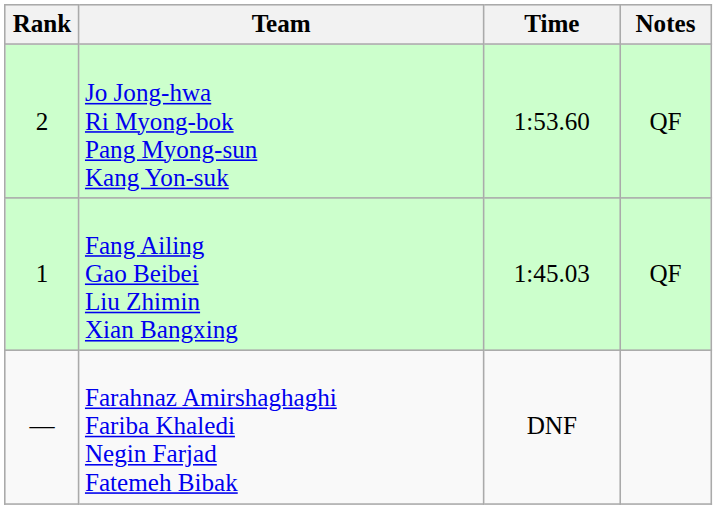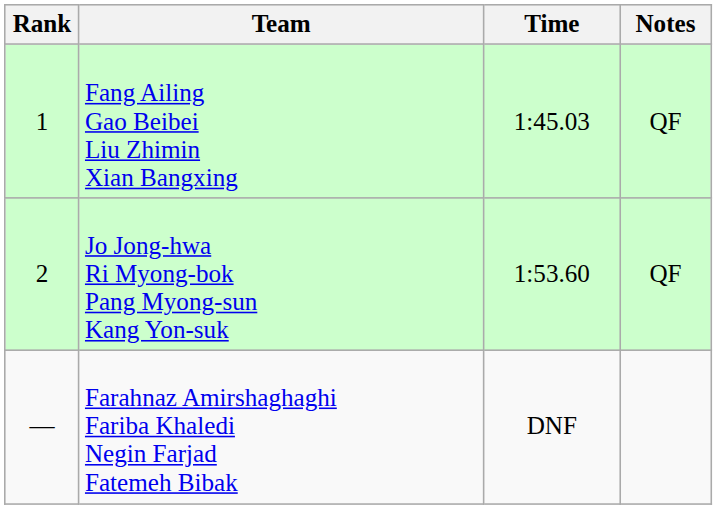rows swapped: Fang Ailing Gao Beibei Liu Zhimin Xian Bangxing <-> Jo Jong-hwa Ri Myong-bok Pang Myong-sun Kang Yon-suk
